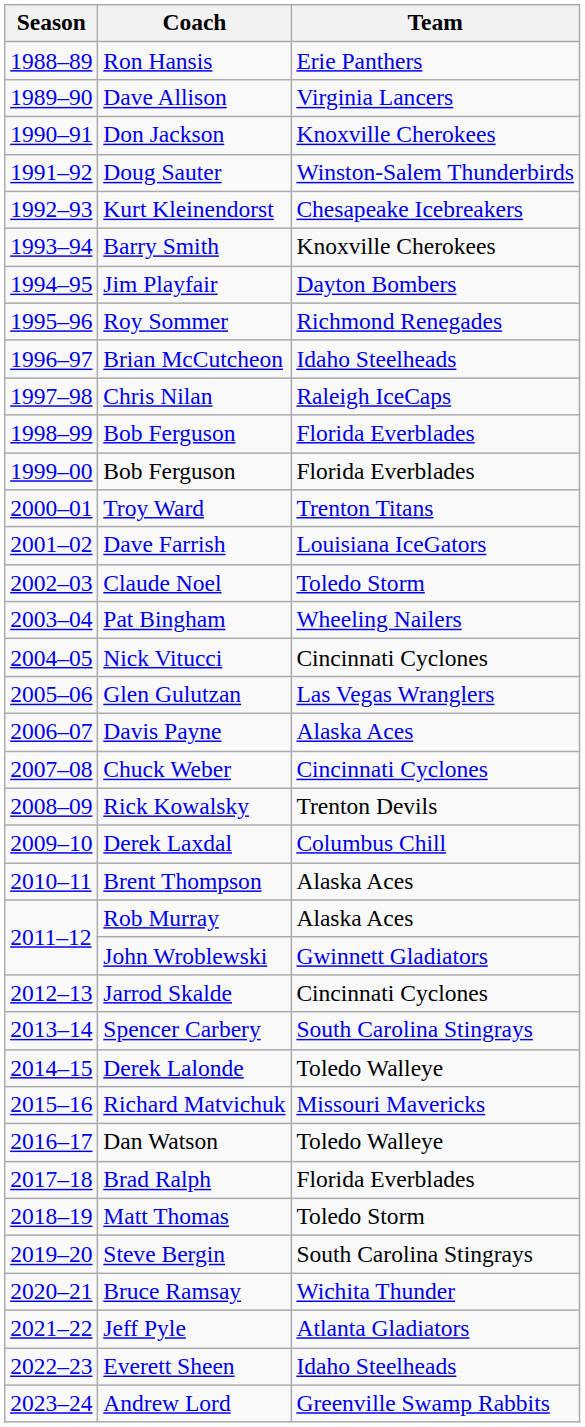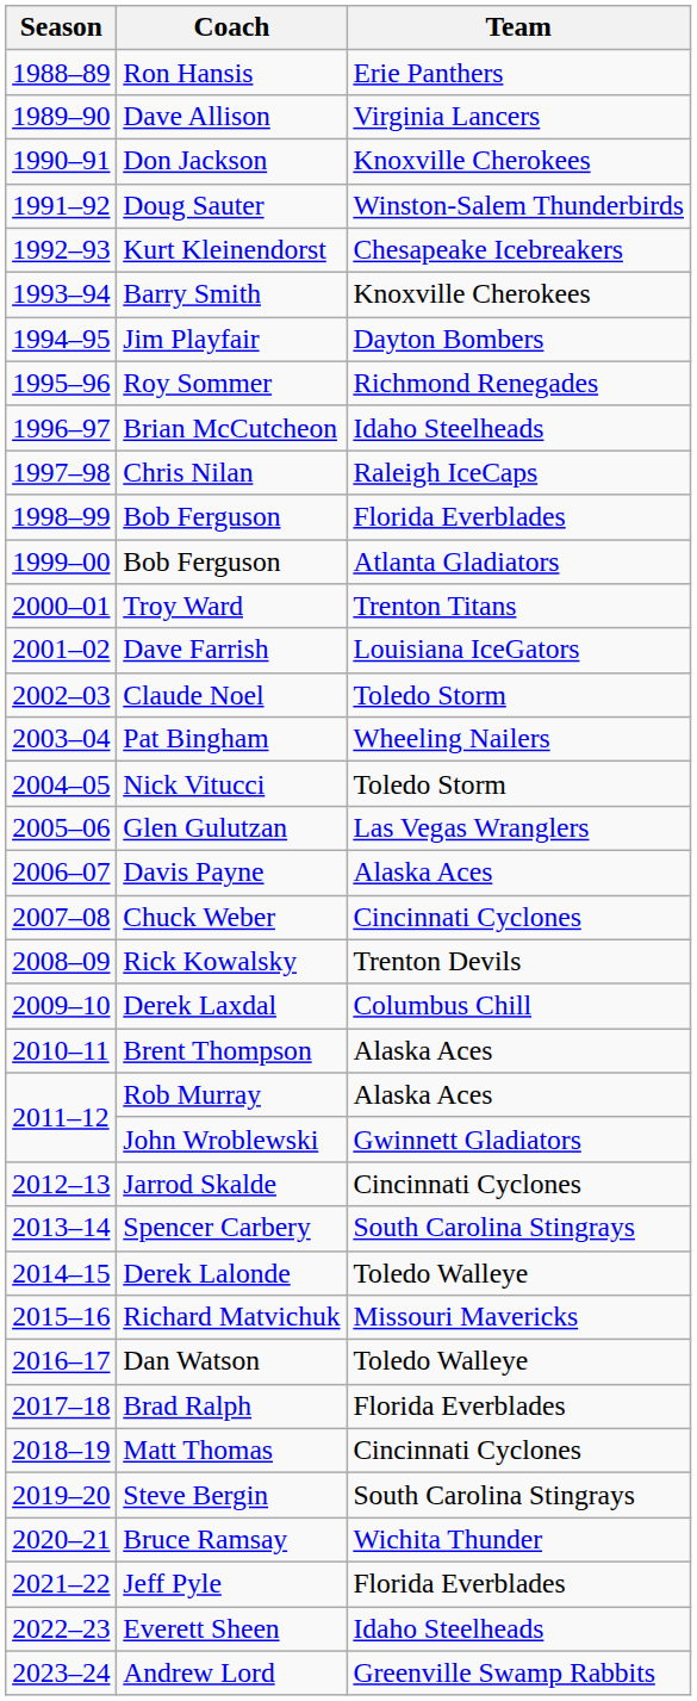1999–00 / Bob Ferguson | Team: Florida Everblades -> Atlanta Gladiators
Nick Vitucci | Team: Cincinnati Cyclones -> Toledo Storm
Matt Thomas | Team: Toledo Storm -> Cincinnati Cyclones
Jeff Pyle | Team: Atlanta Gladiators -> Florida Everblades
